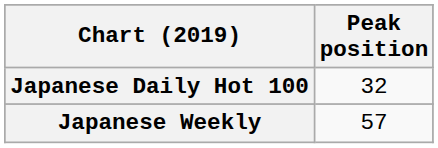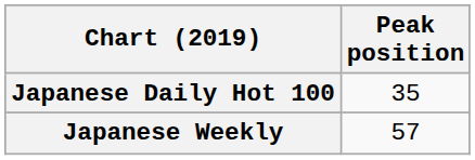Japanese Daily Hot 100 | Peak position: 32 -> 35
